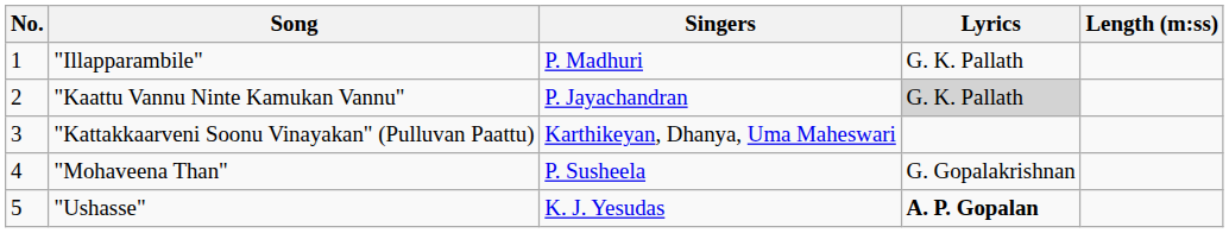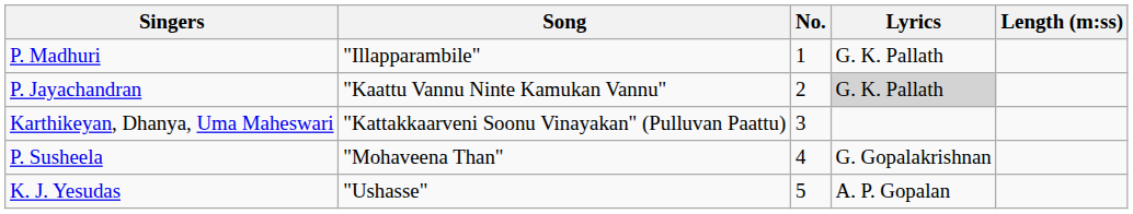columns swapped: No. <-> Singers
"Ushasse" | Lyrics: bold -> normal
